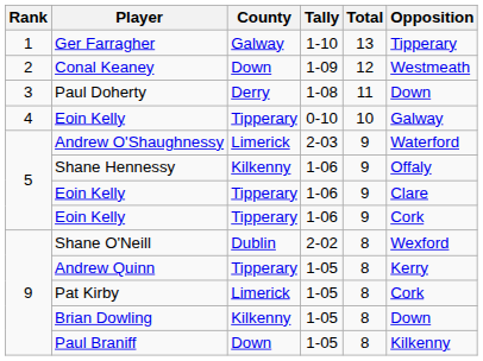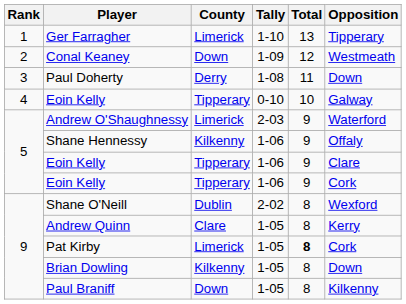Ger Farragher | County: Galway -> Limerick
Andrew Quinn | County: Tipperary -> Clare
Pat Kirby | Total: normal -> bold
